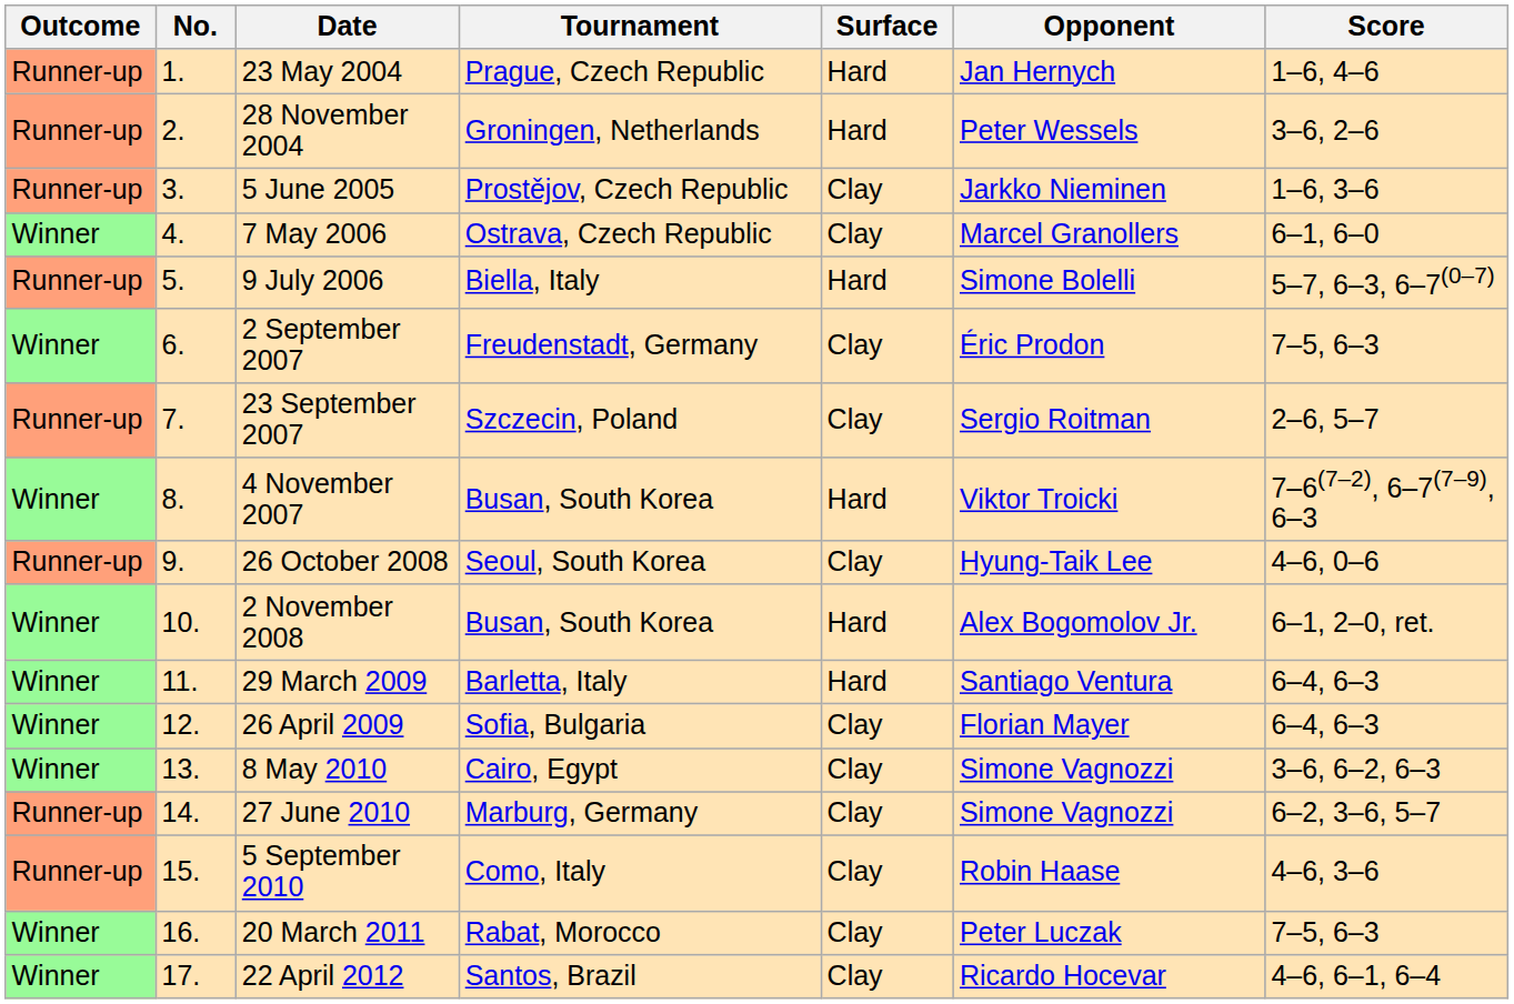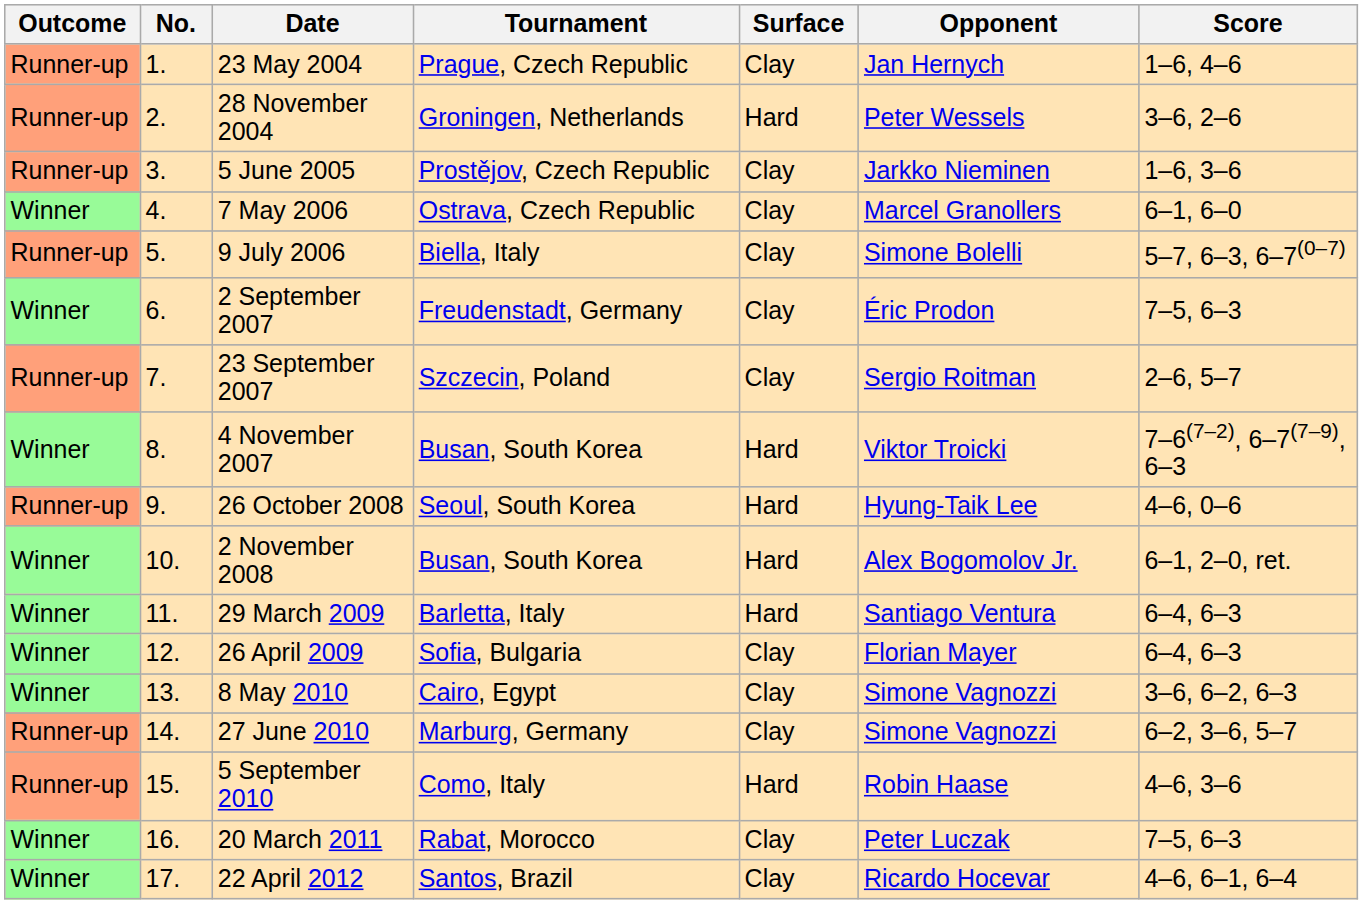23 May 2004 | Surface: Hard -> Clay
9 July 2006 | Surface: Hard -> Clay
26 October 2008 | Surface: Clay -> Hard
5 September 2010 | Surface: Clay -> Hard
